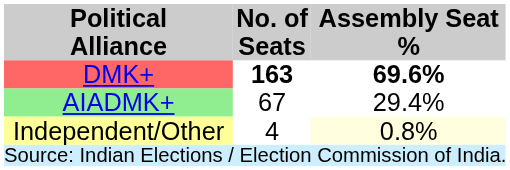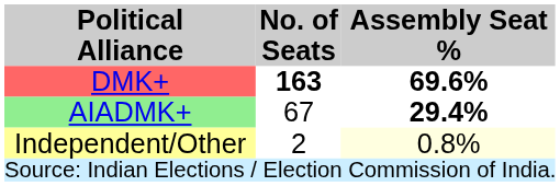AIADMK+ | Assembly Seat %: normal -> bold
Independent/Other | No. of Seats: 4 -> 2
